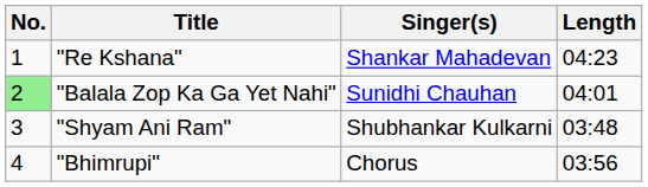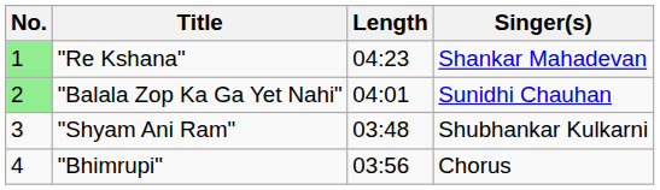columns swapped: Singer(s) <-> Length
"Re Kshana" | No.: no background -> lightgreen background
